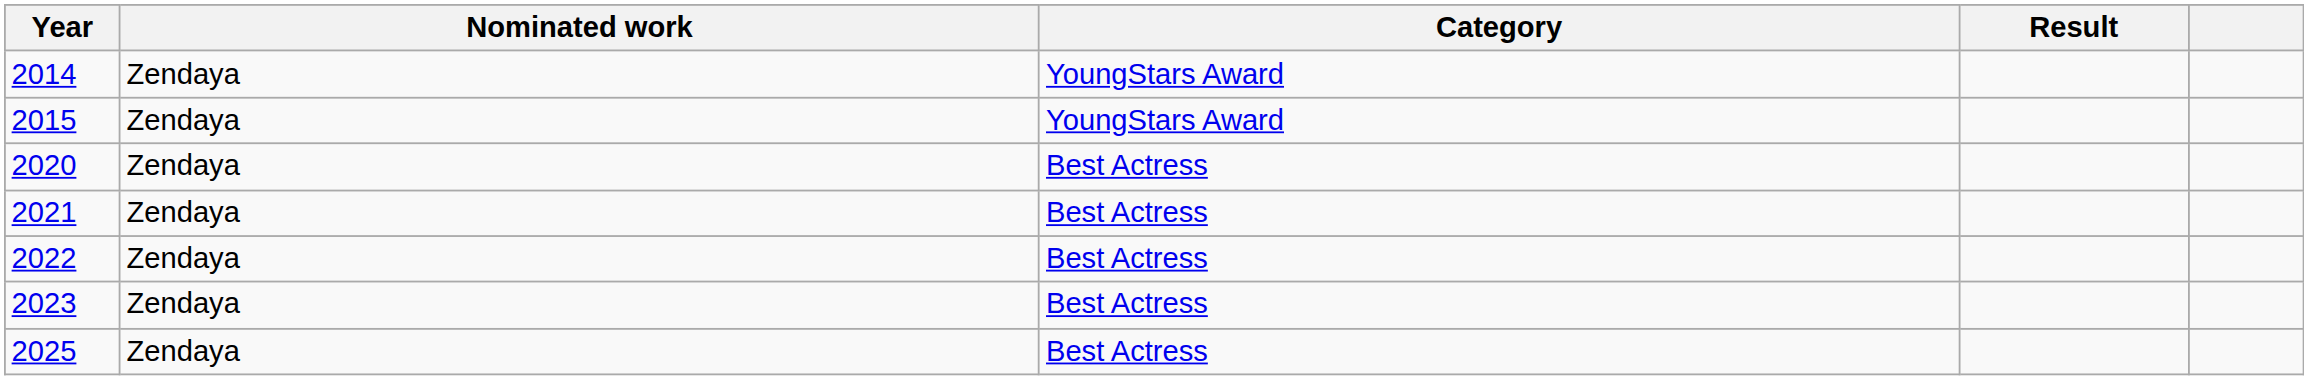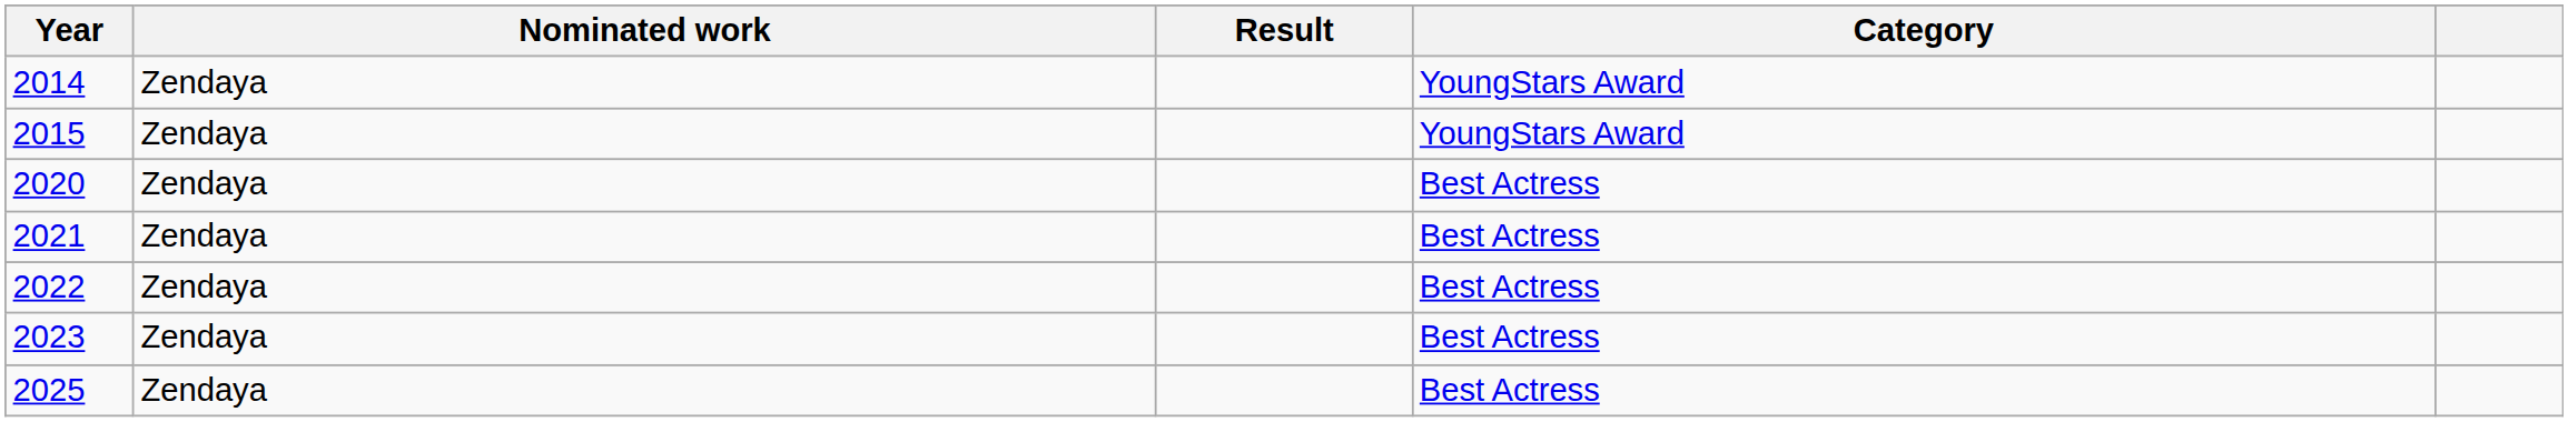columns swapped: Category <-> Result
